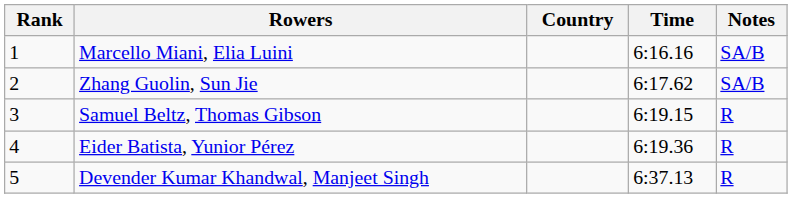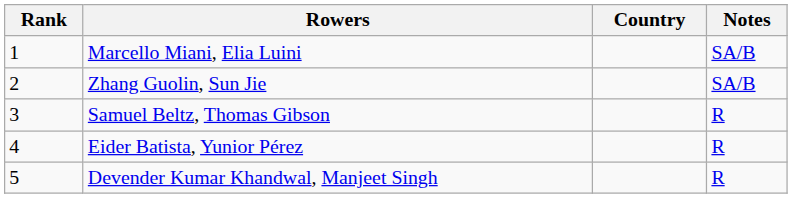- column: Time | 6:16.16 | 6:17.62 | 6:19.15 | 6:19.36 | 6:37.13
